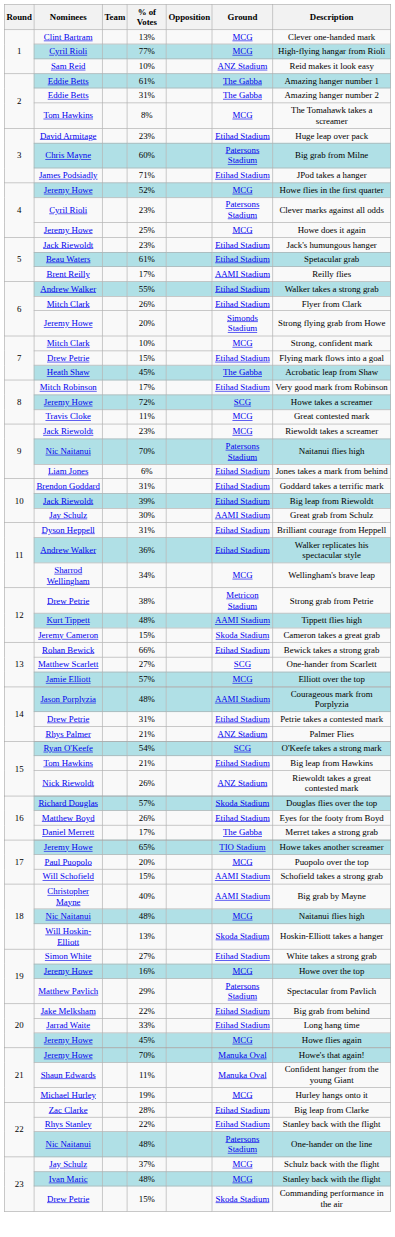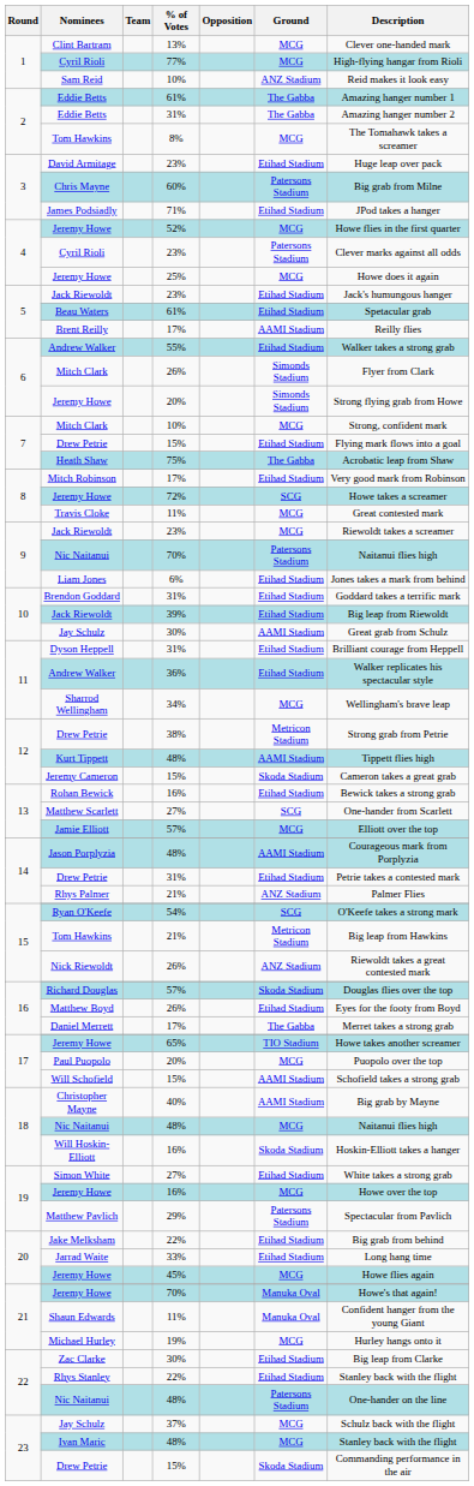6 / Mitch Clark | Ground: Etihad Stadium -> Simonds Stadium
Heath Shaw | % of Votes: 45% -> 75%
Rohan Bewick | % of Votes: 66% -> 16%
15 / Tom Hawkins | Ground: Etihad Stadium -> Metricon Stadium
Will Hoskin-Elliott | % of Votes: 13% -> 16%
Zac Clarke | % of Votes: 28% -> 30%
